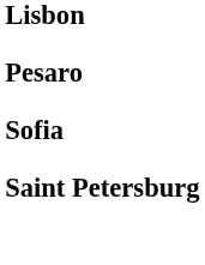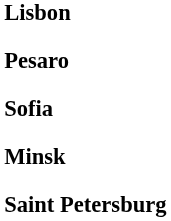+ row: Minsk
